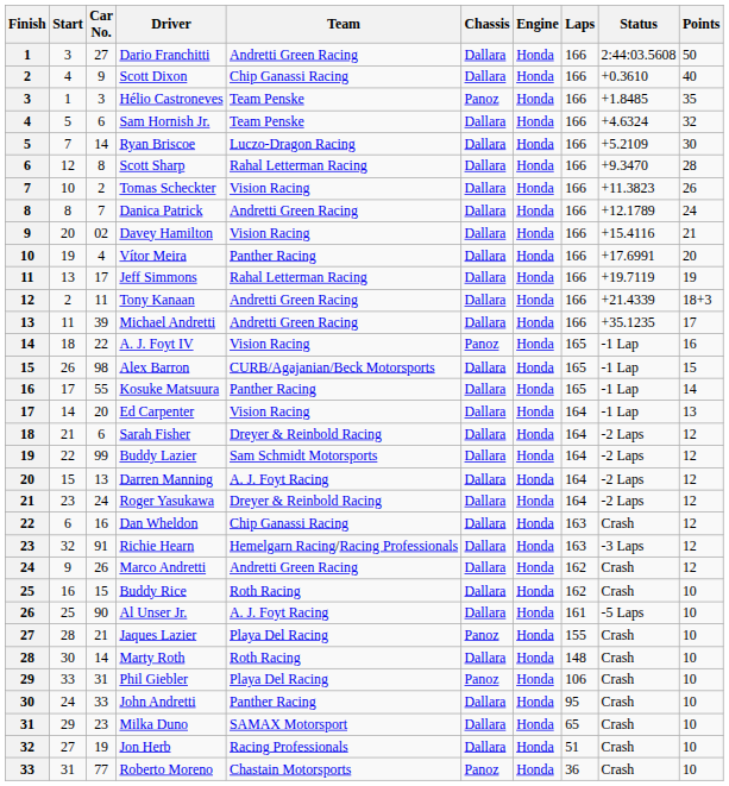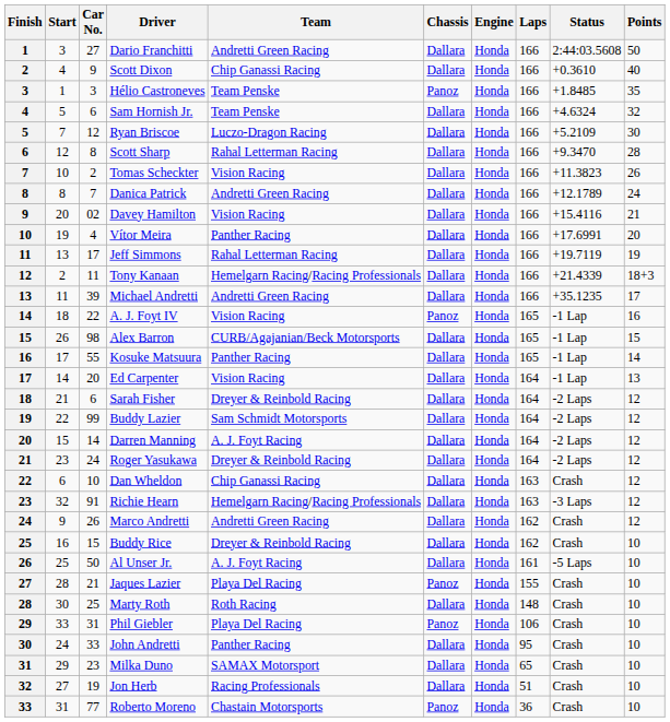Ryan Briscoe | Car No.: 14 -> 12
Tony Kanaan | Team: Andretti Green Racing -> Hemelgarn Racing/Racing Professionals
Darren Manning | Car No.: 13 -> 14
Dan Wheldon | Car No.: 16 -> 10
Buddy Rice | Team: Roth Racing -> Dreyer & Reinbold Racing
Al Unser Jr. | Car No.: 90 -> 50
Marty Roth | Car No.: 14 -> 25
